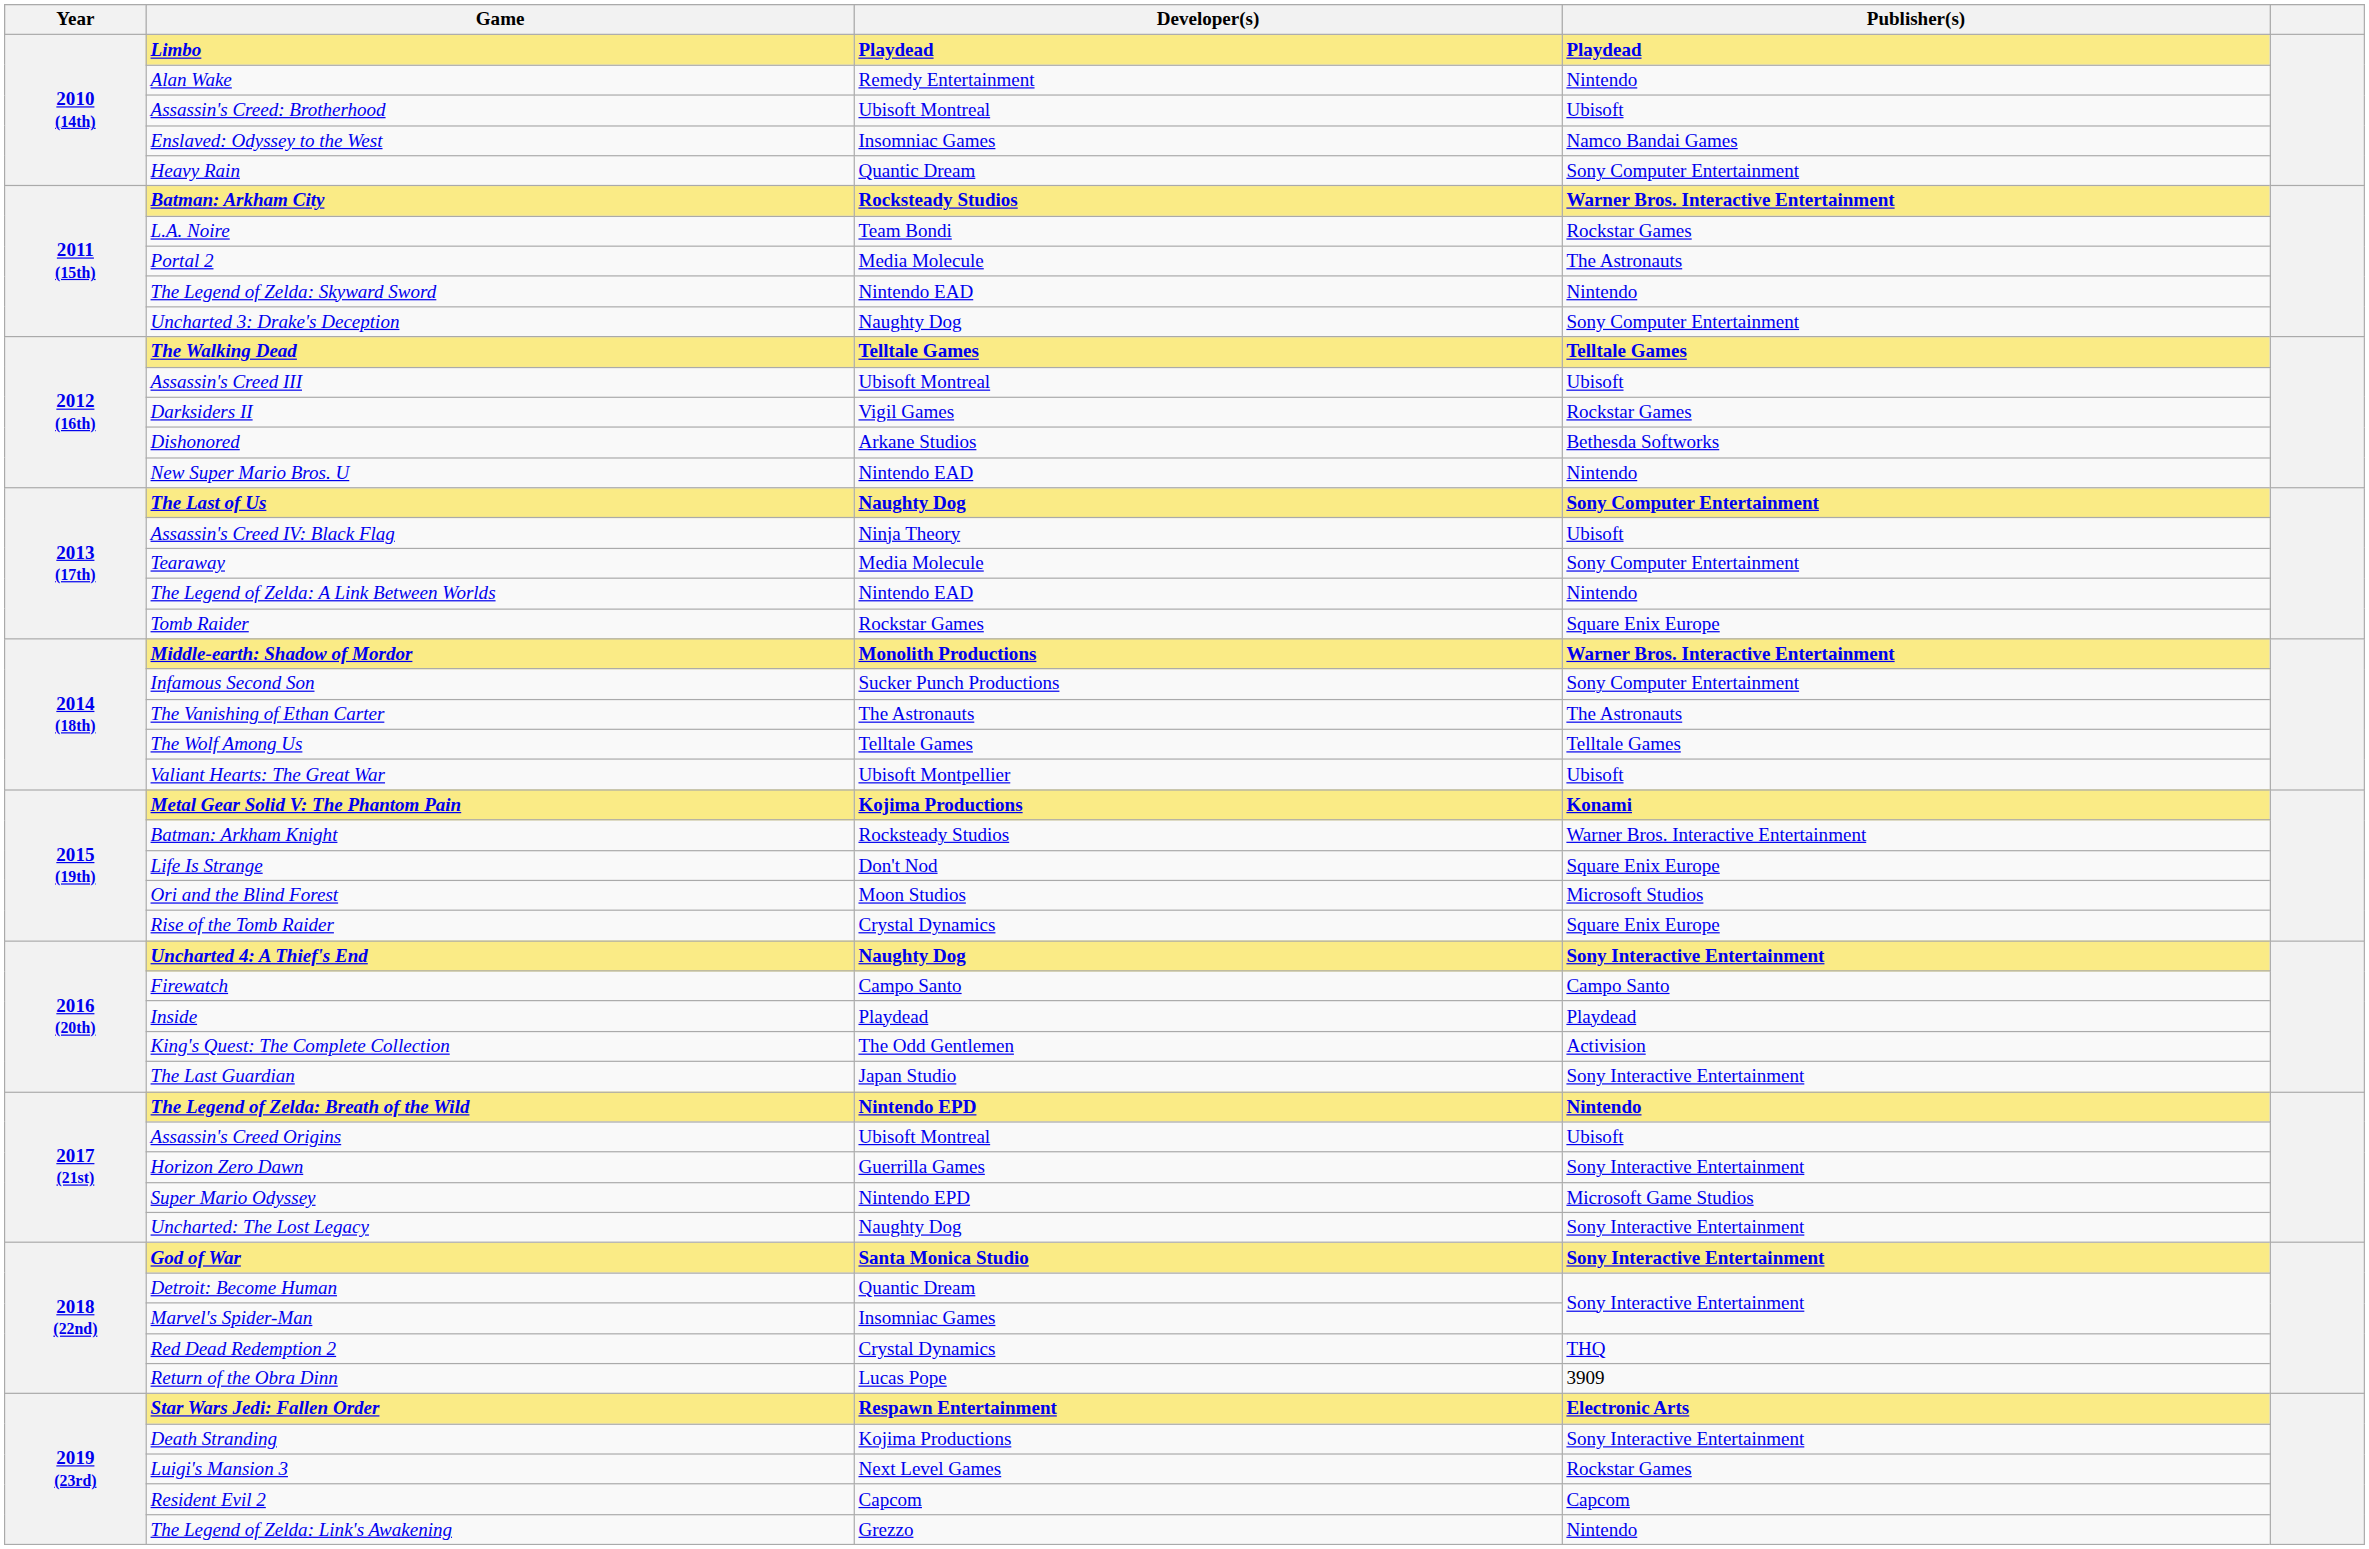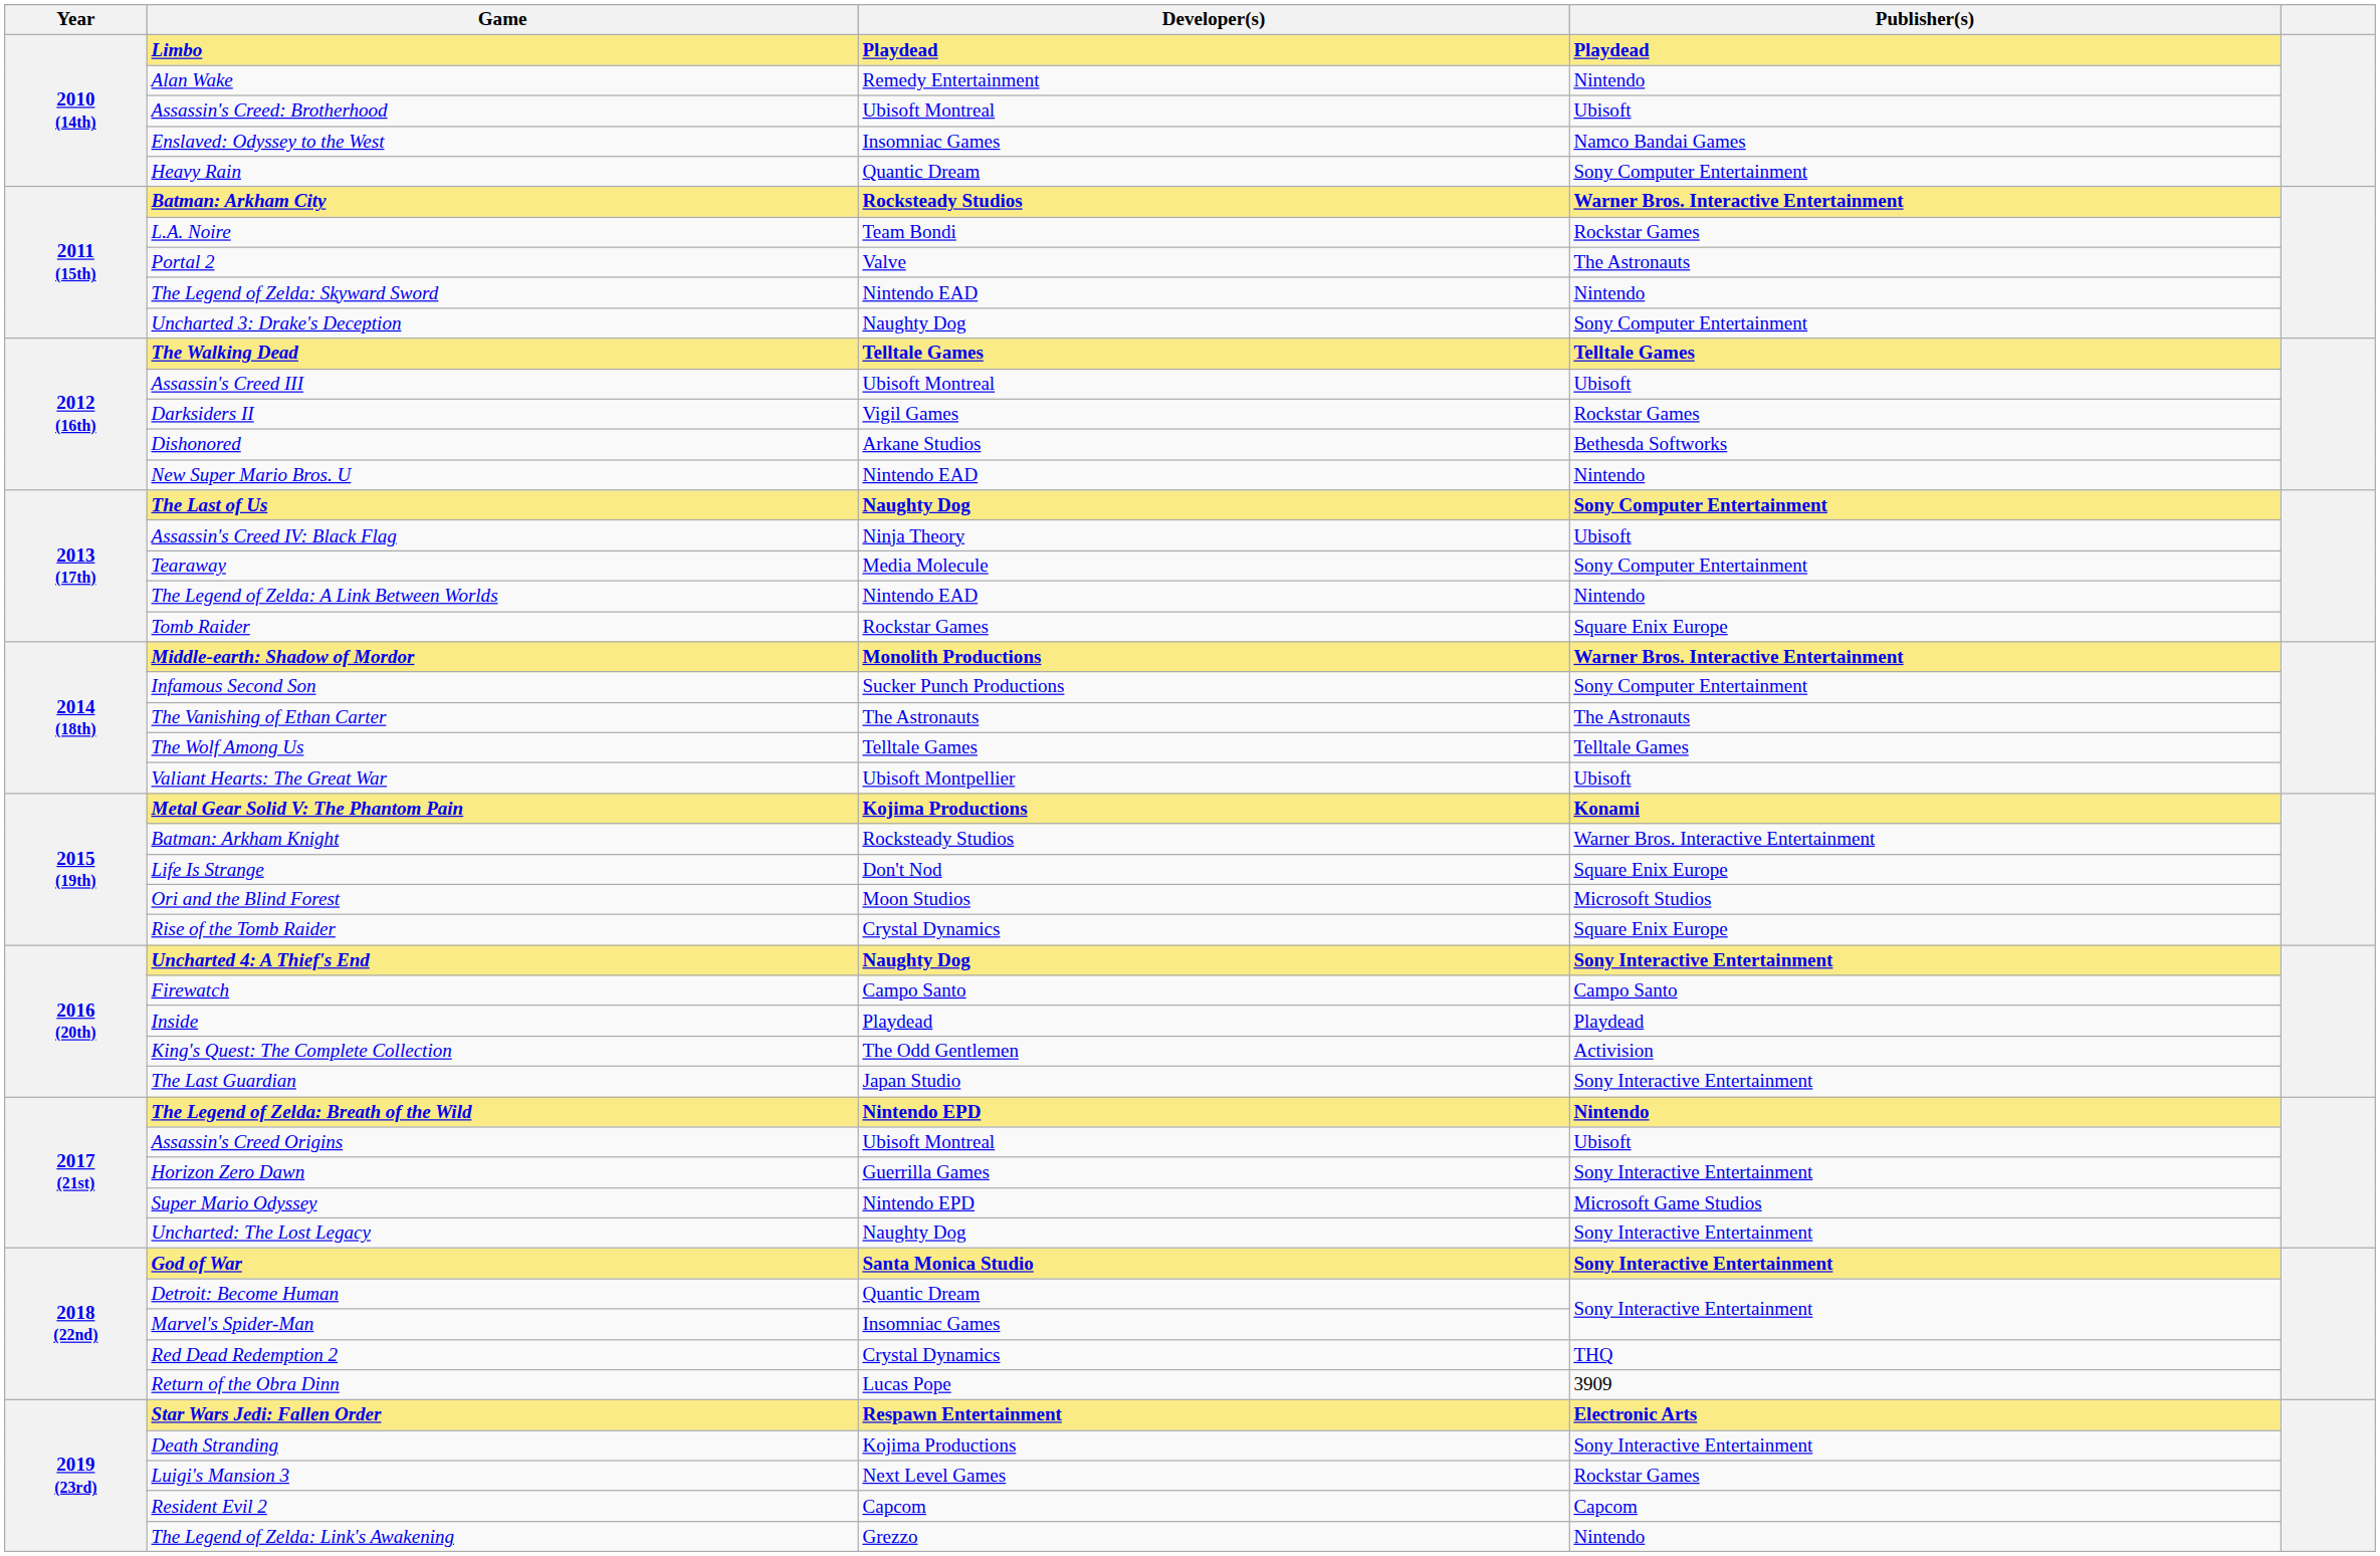Portal 2 | Developer(s): Media Molecule -> Valve
